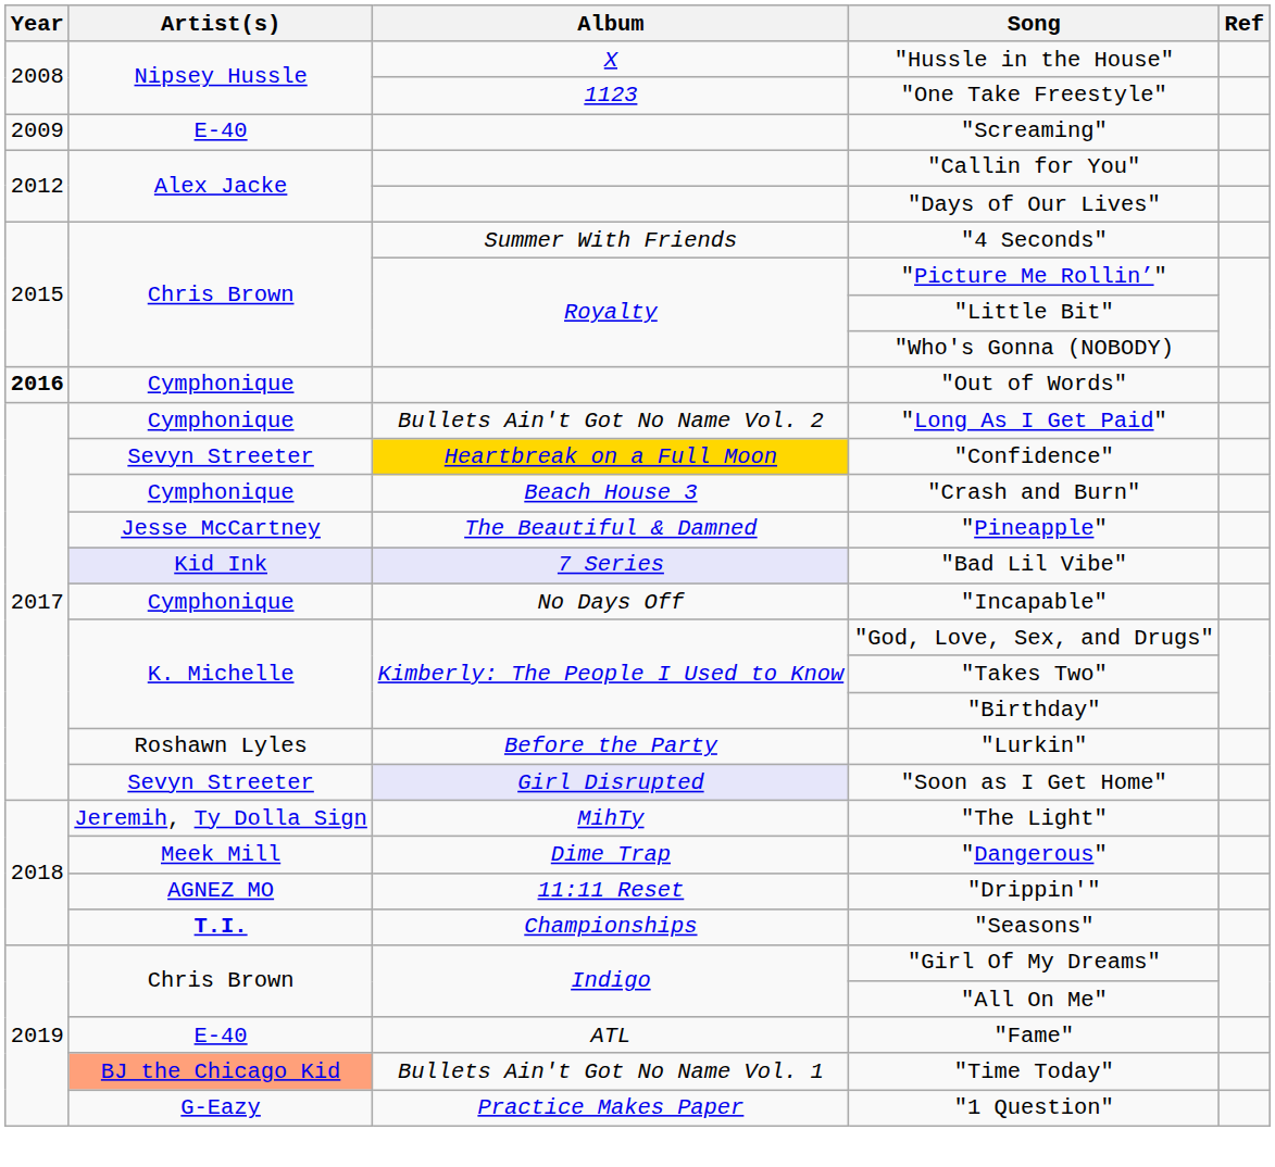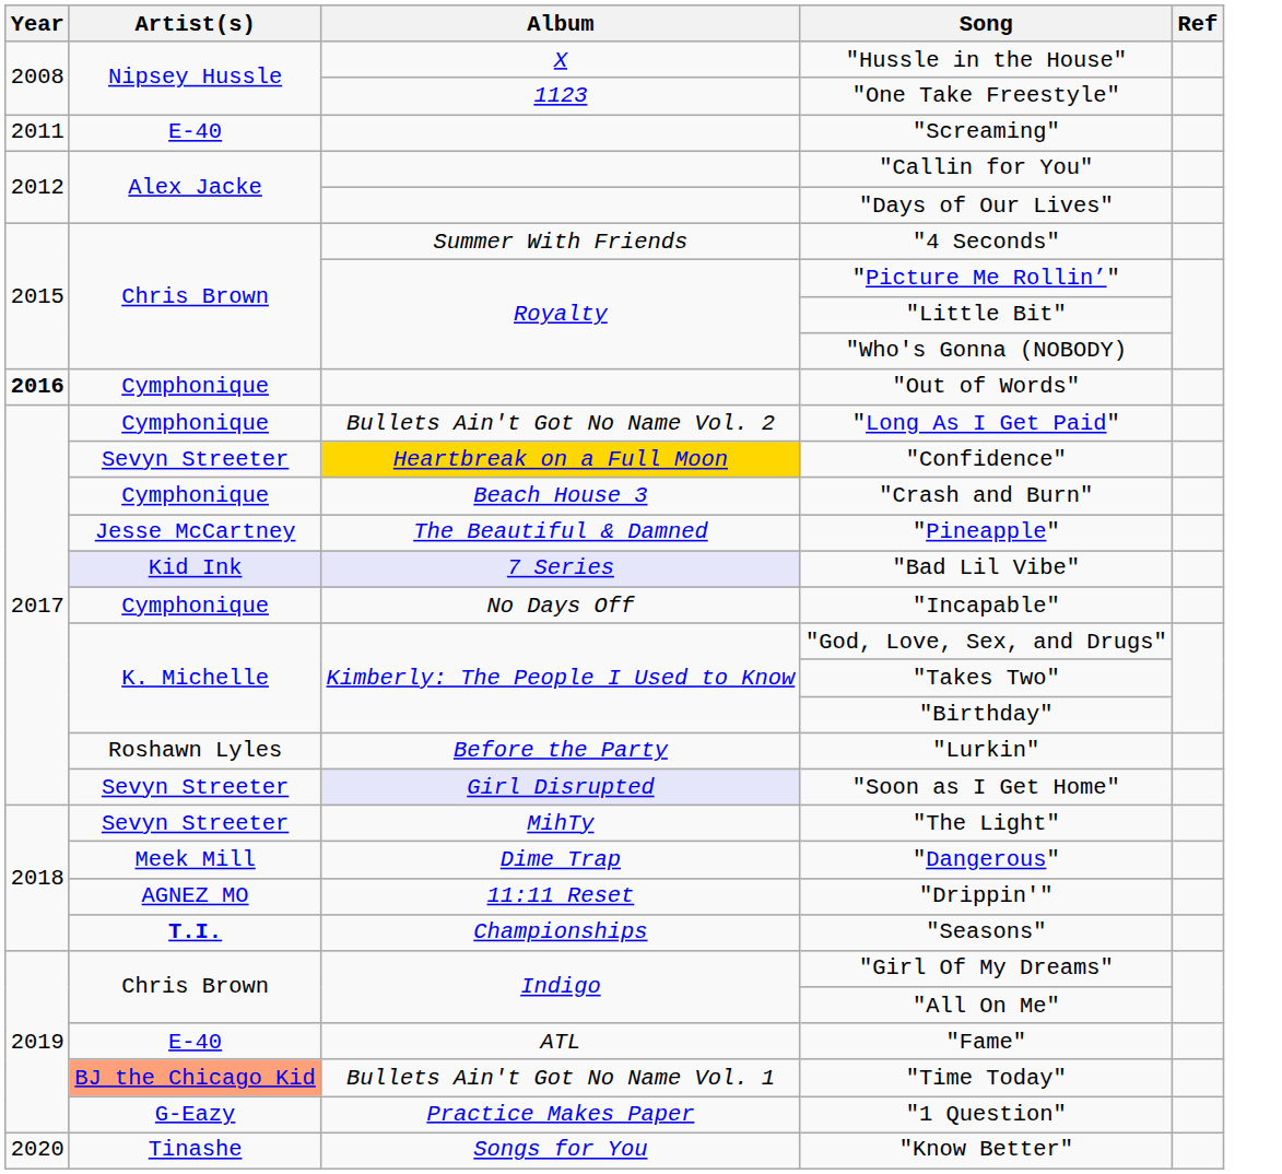"Screaming" | Year: 2009 -> 2011
"The Light" | Artist(s): Jeremih, Ty Dolla Sign -> Sevyn Streeter
+ row: 2020 | Tinashe | Songs for You | "Know Better"
